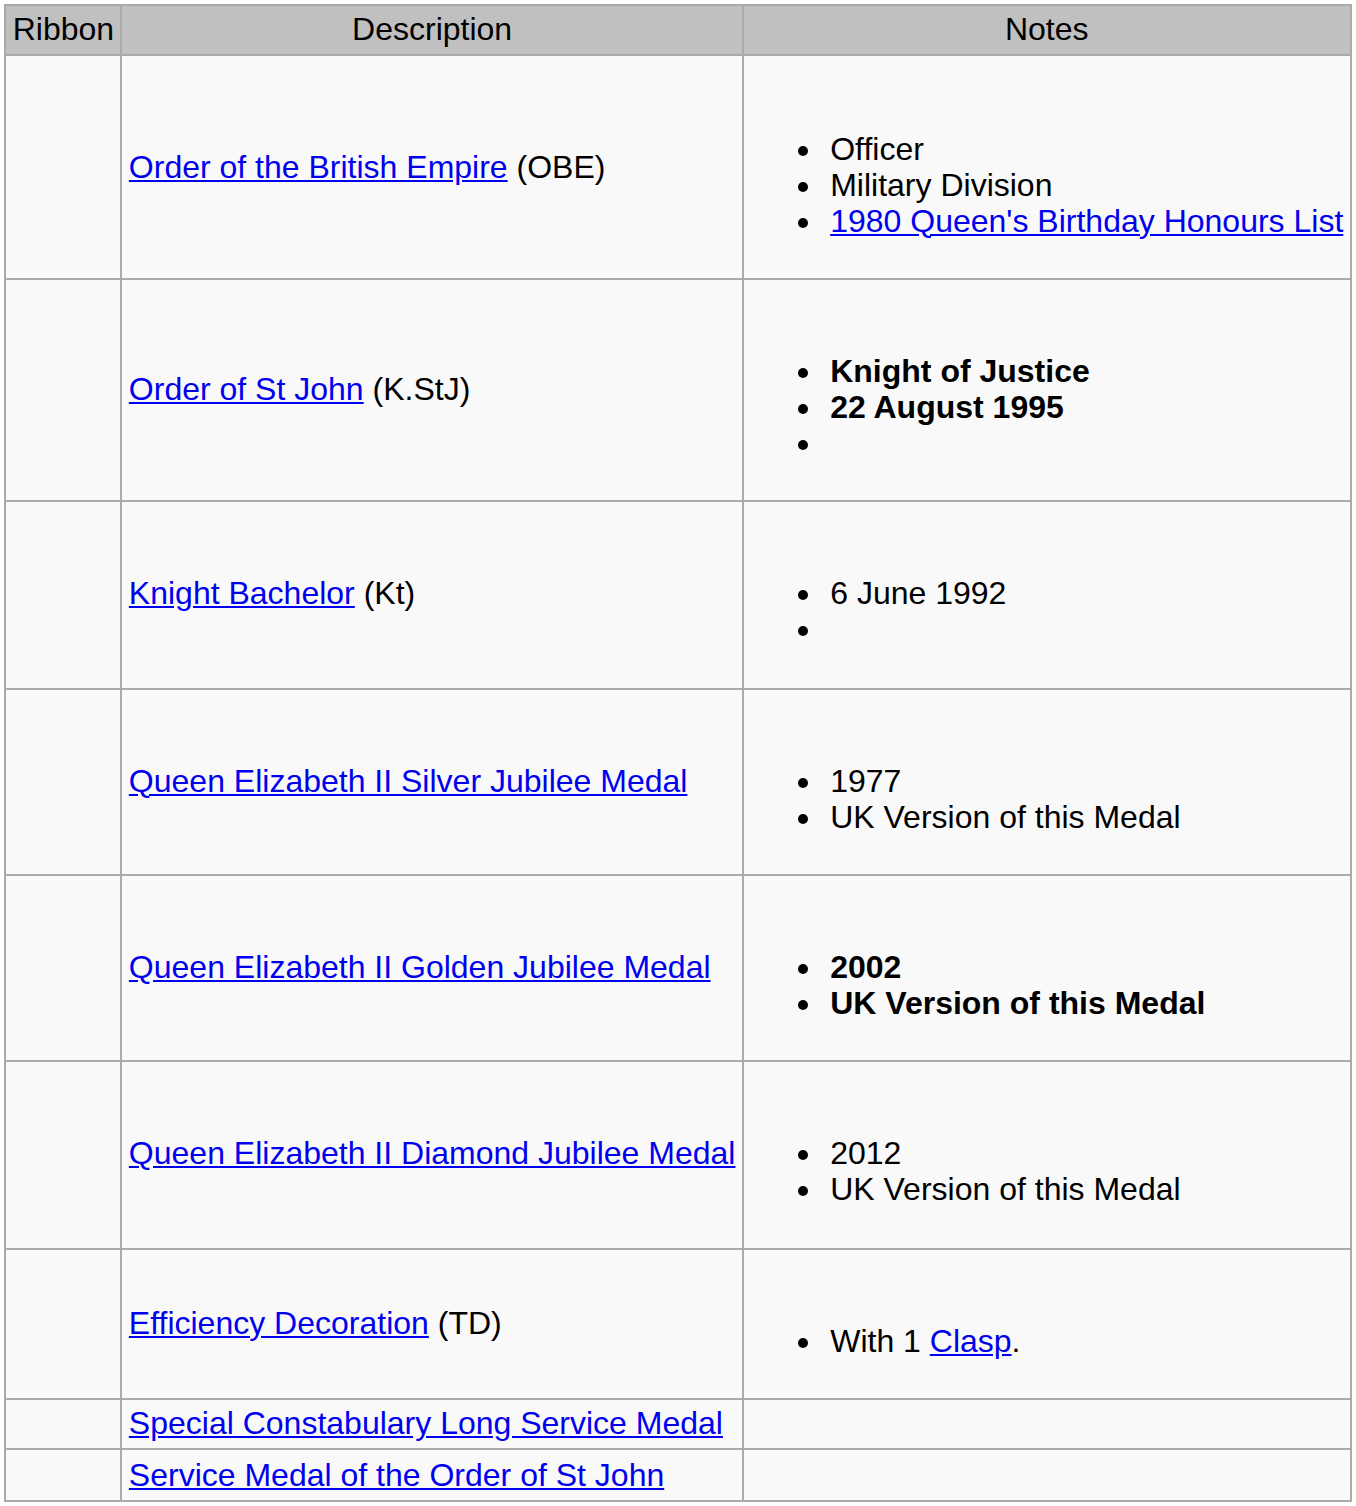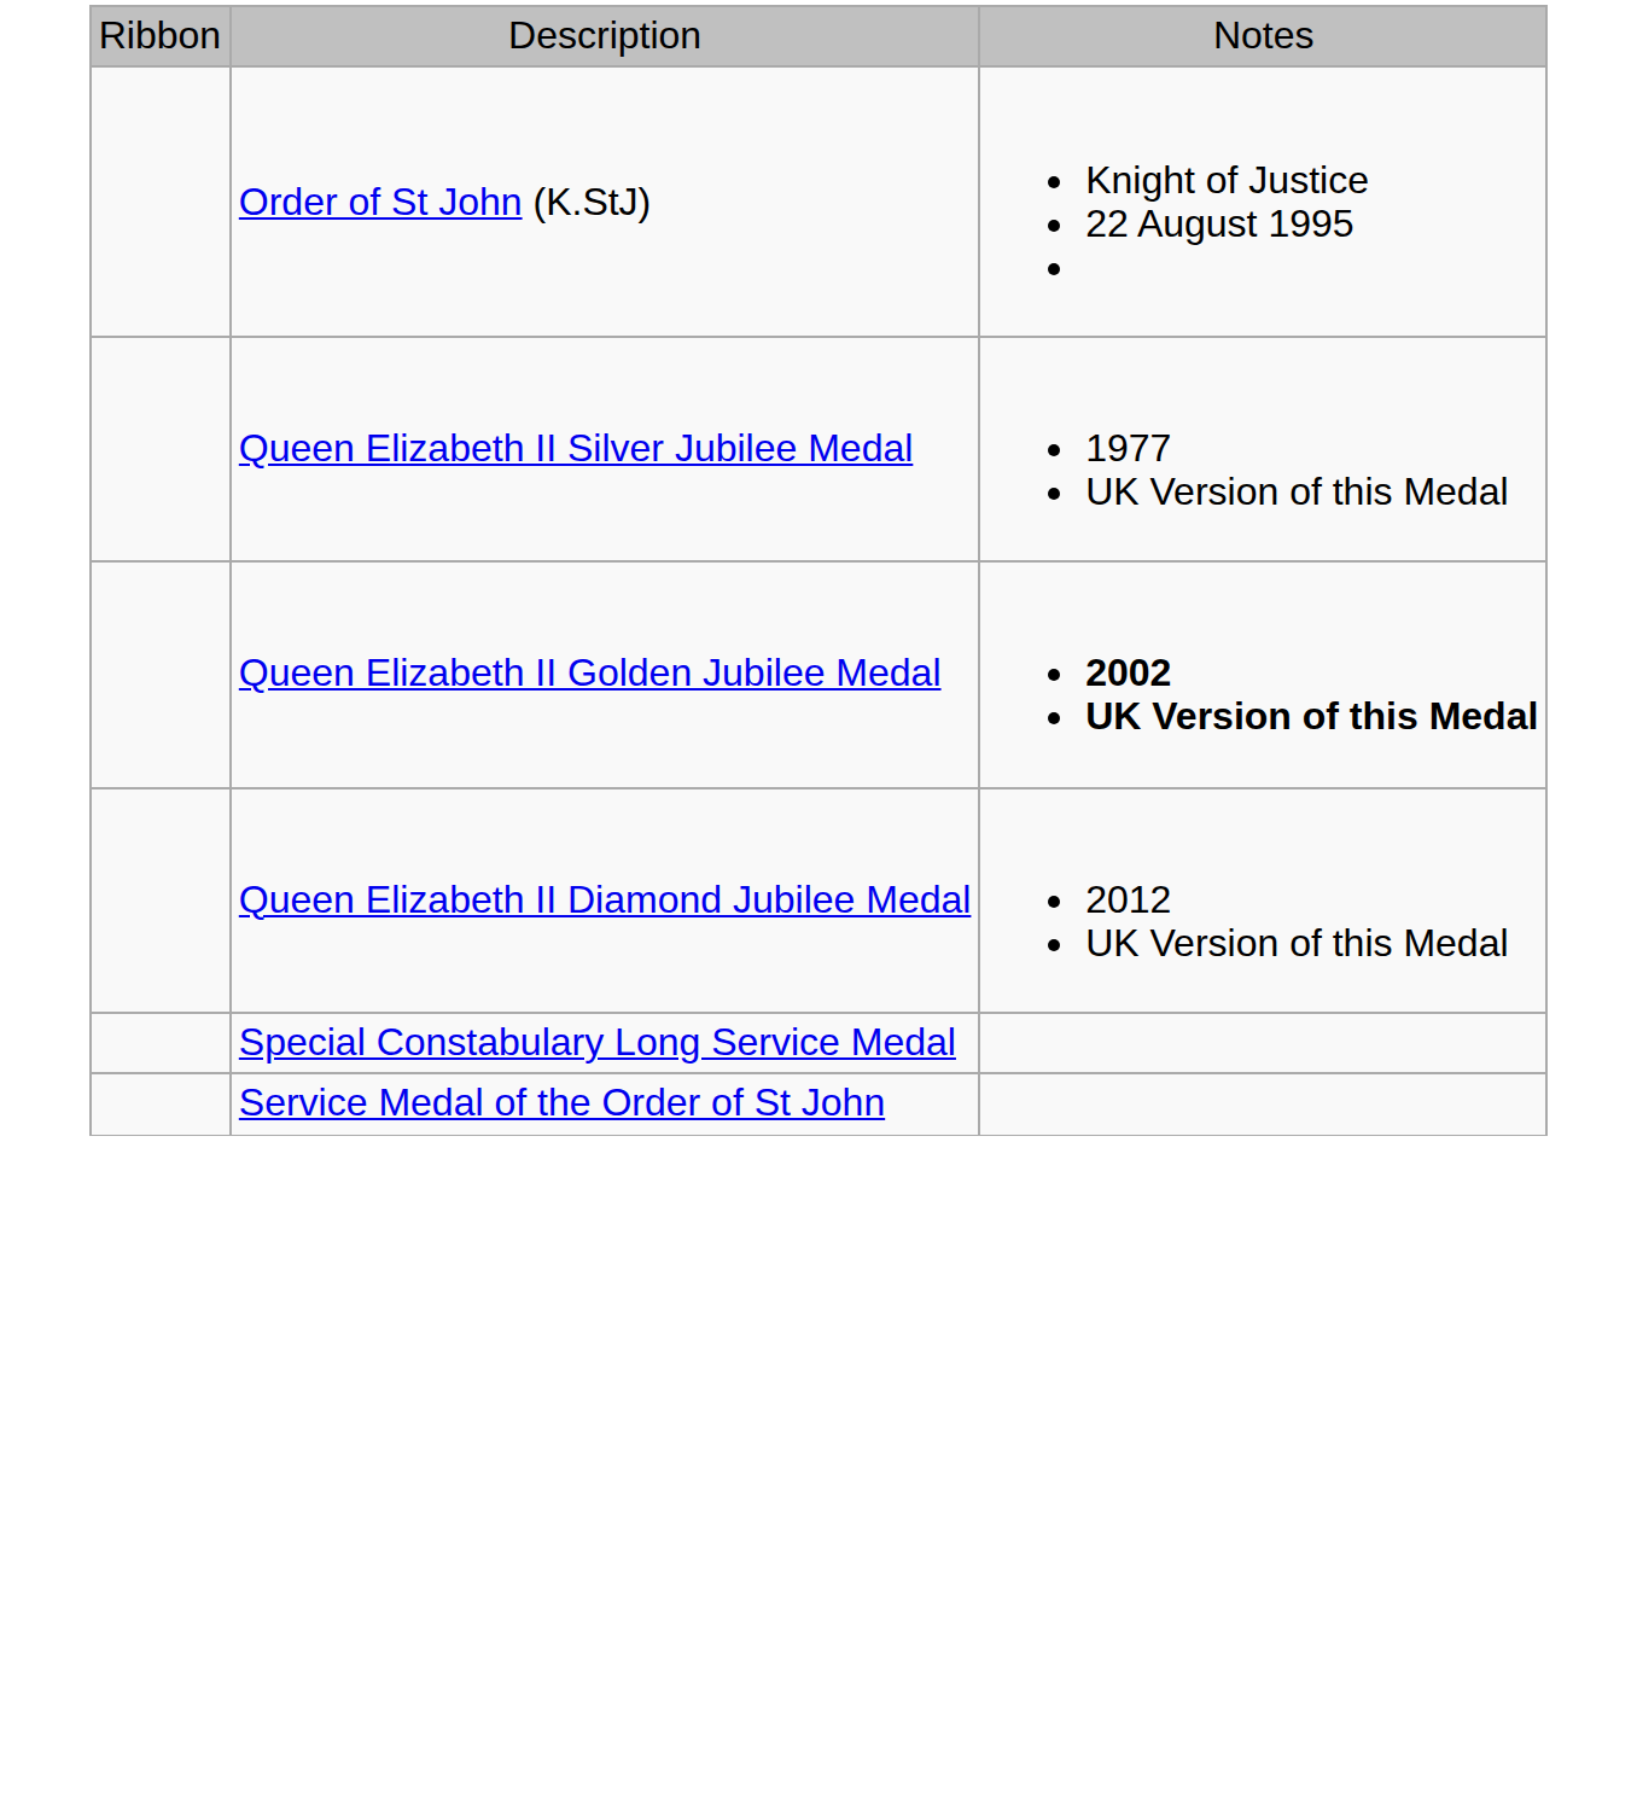- row: Order of the British Empire (OBE) | Officer Military Division 1980 Queen's Birthday Honours List
Order of St John (K.StJ) | column 3: bold -> normal
- row: Knight Bachelor (Kt) | 6 June 1992
- row: Efficiency Decoration (TD) | With 1 Clasp.
